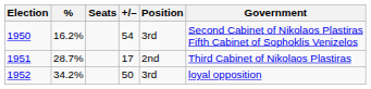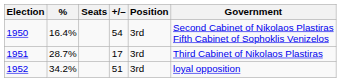1950 | %: 16.2% -> 16.4%
1951 | Position: 2nd -> 3rd
1952 | +/–: 50 -> 51
